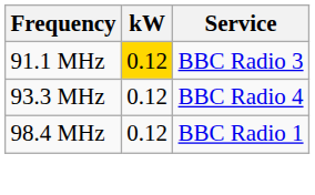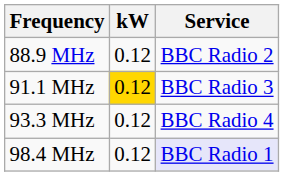+ row: 88.9 MHz | 0.12 | BBC Radio 2
98.4 MHz | Service: no background -> lavender background
